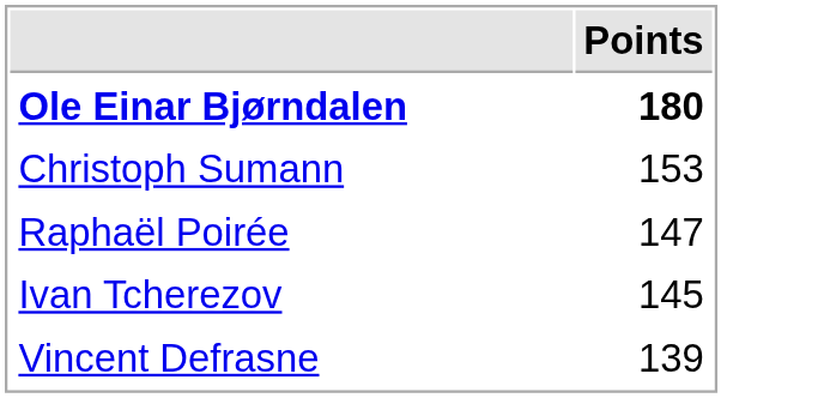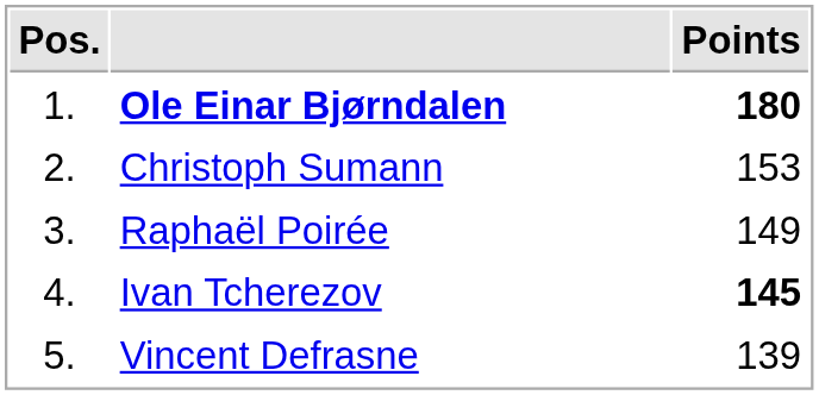+ column: Pos. | 1. | 2. | 3. | 4. | 5.
Raphaël Poirée | Points: 147 -> 149
Ivan Tcherezov | Points: normal -> bold
